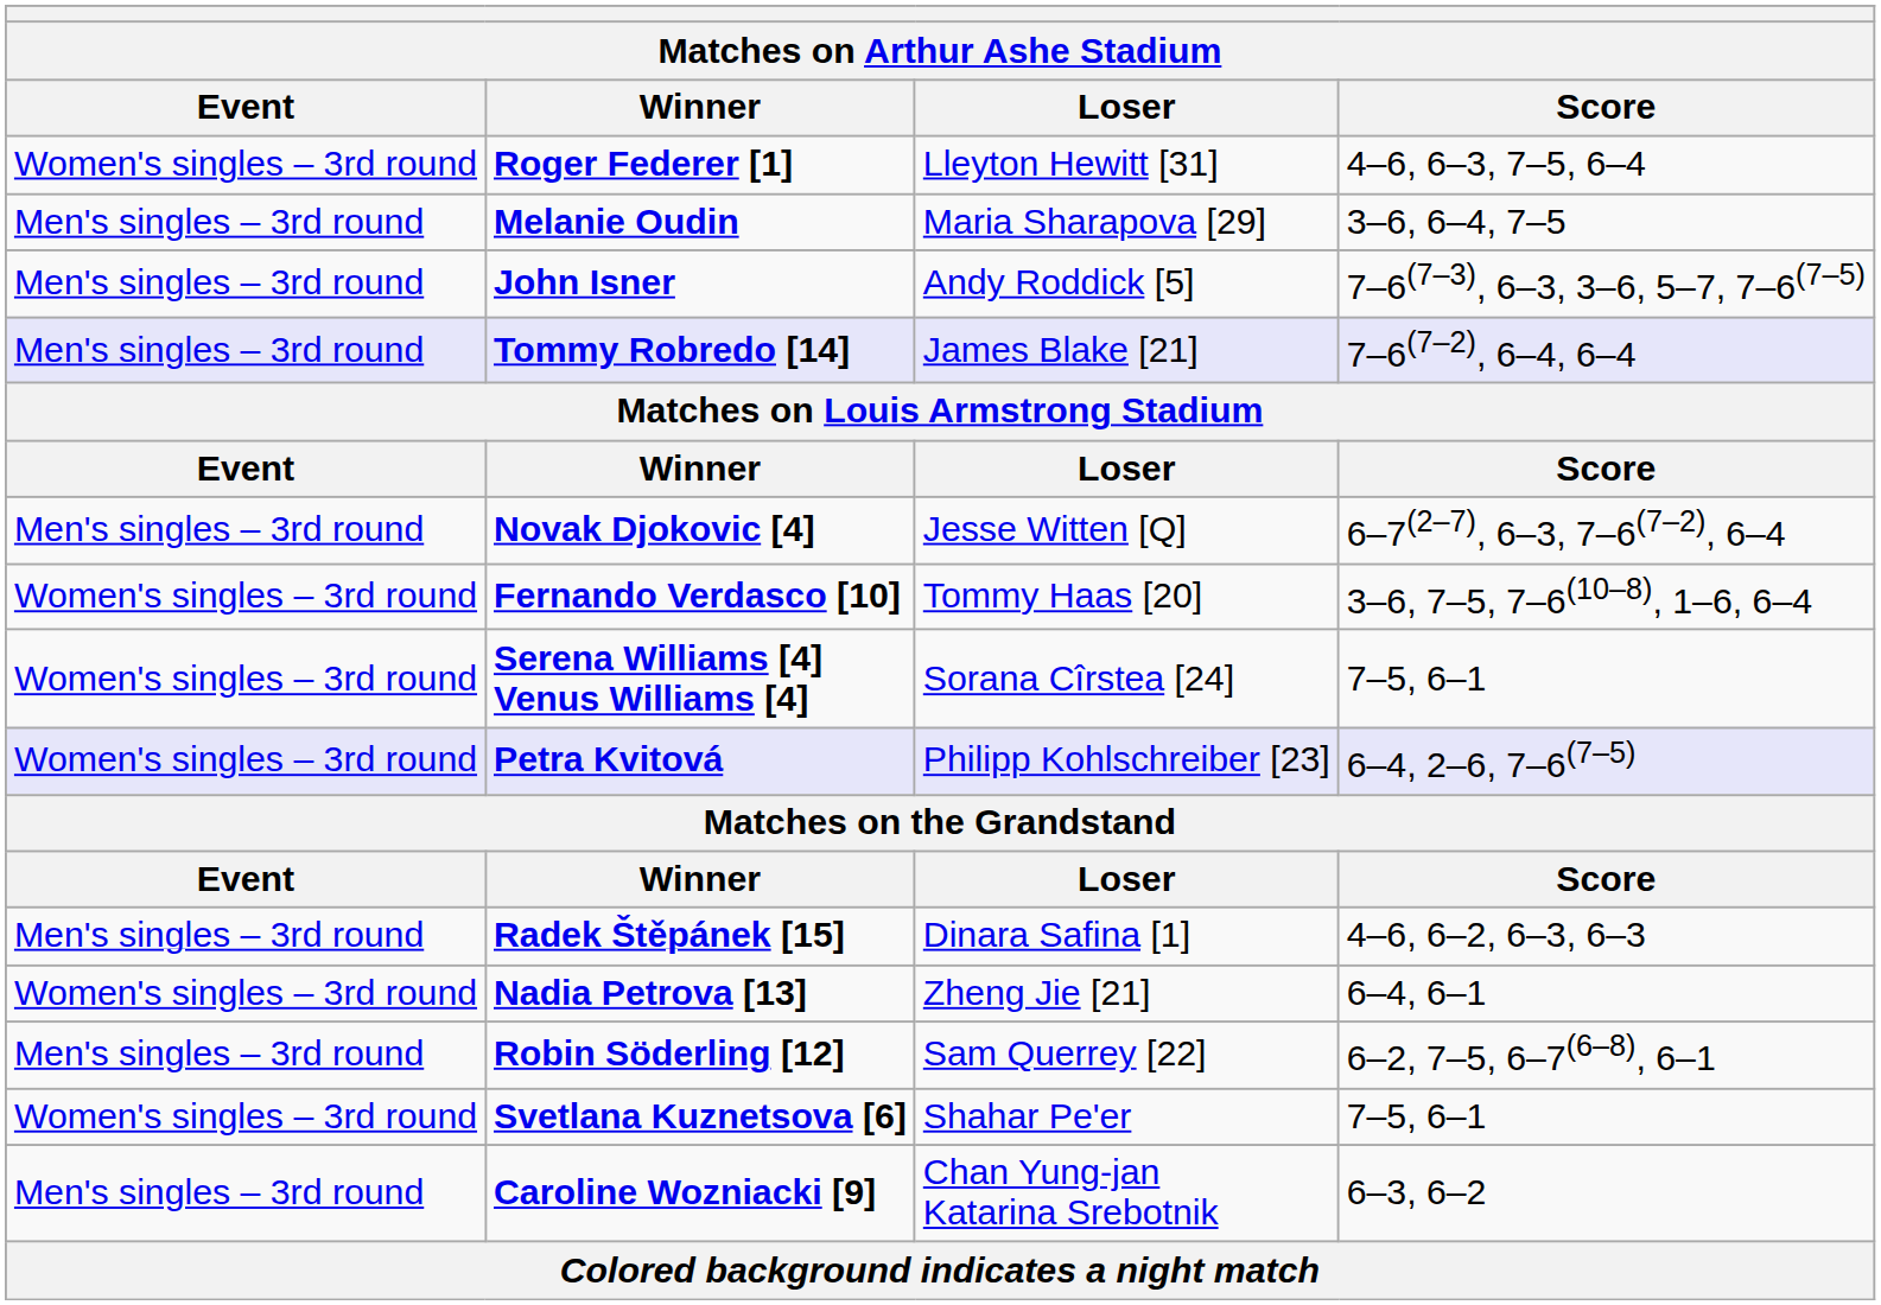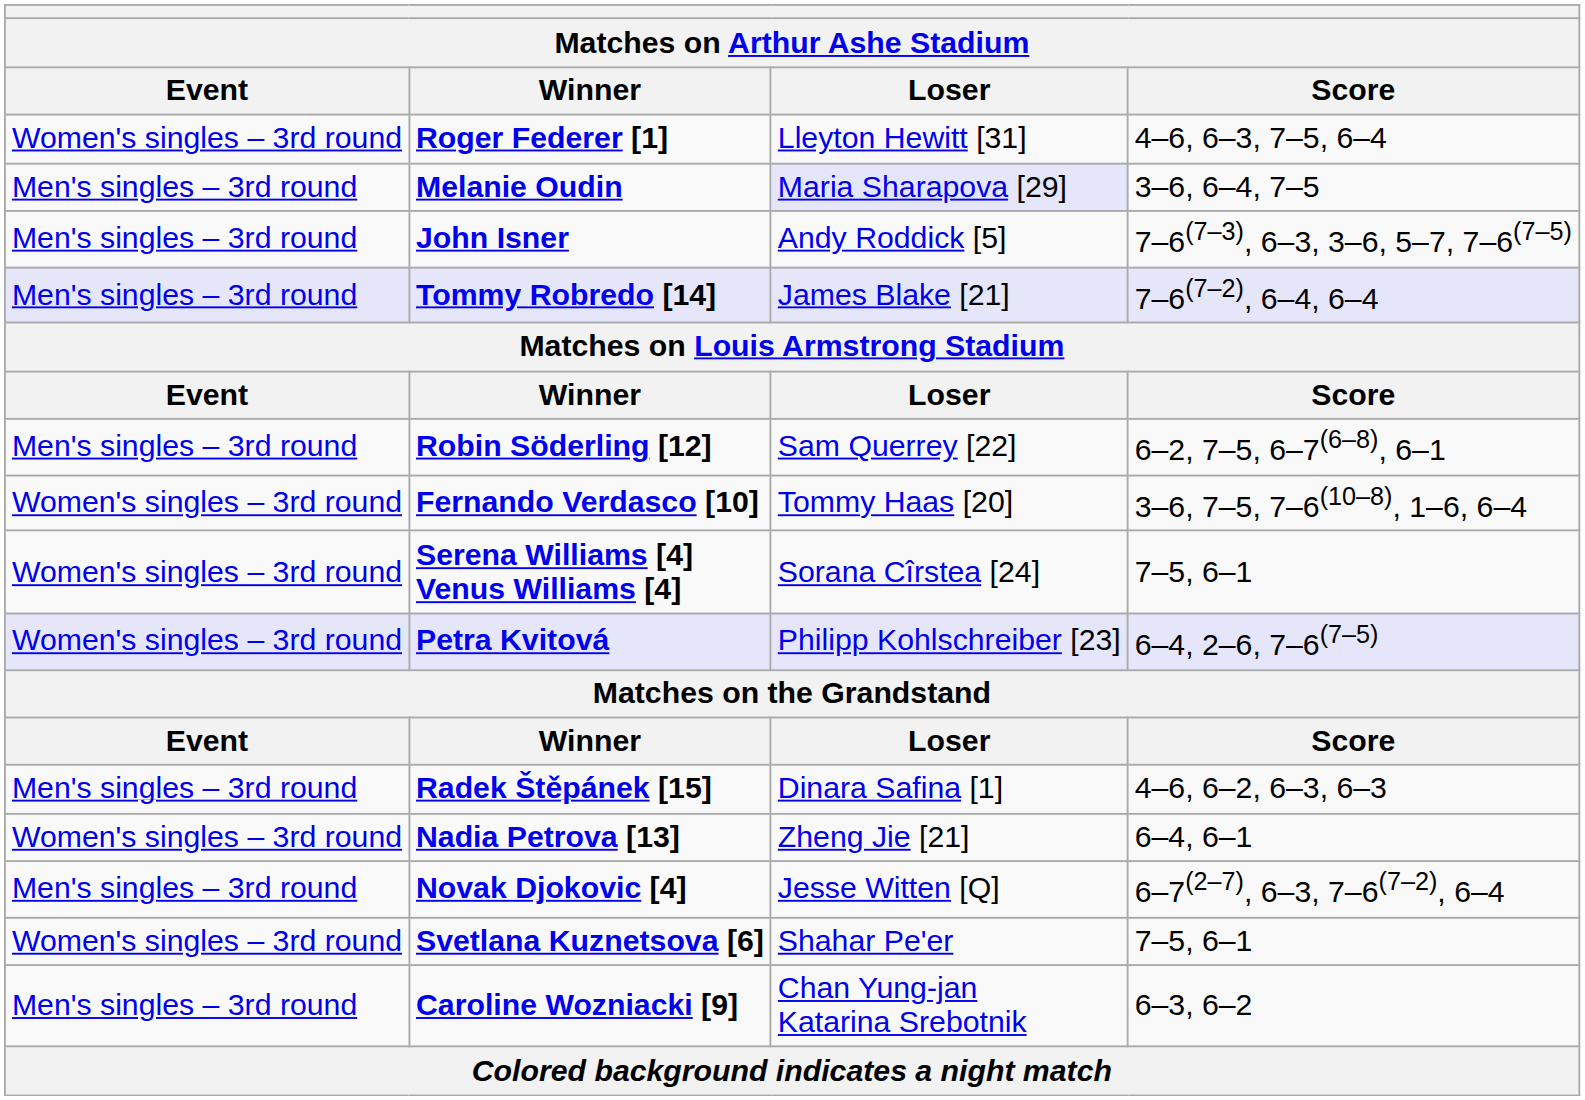Melanie Oudin | Loser: no background -> lavender background
rows swapped: Novak Djokovic [4] <-> Robin Söderling [12]
